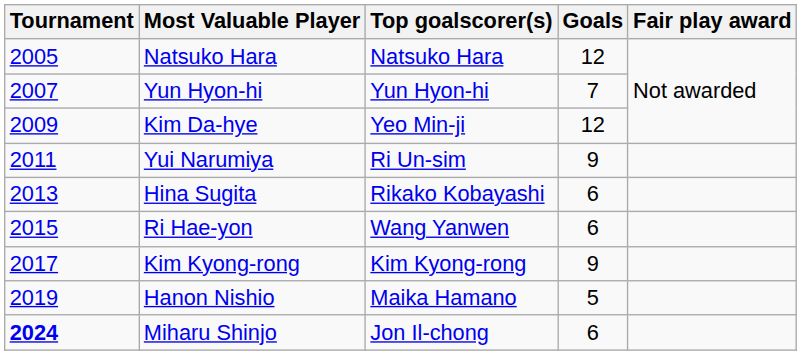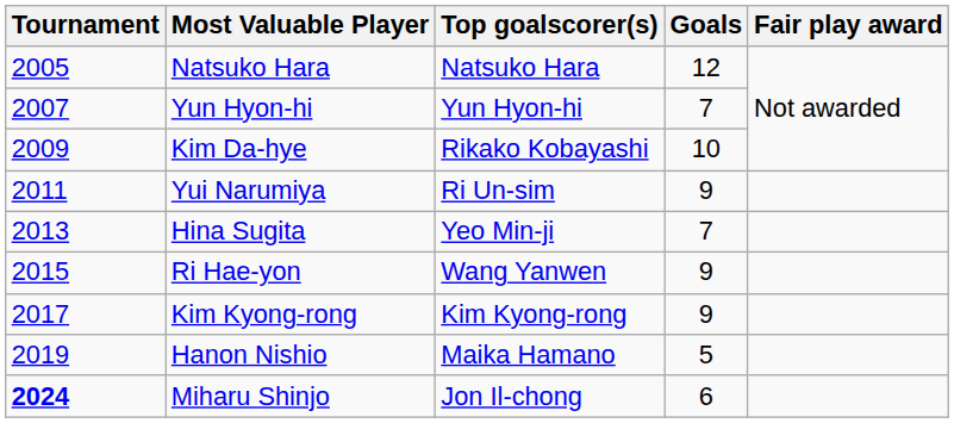Kim Da-hye | Top goalscorer(s): Yeo Min-ji -> Rikako Kobayashi
Kim Da-hye | Goals: 12 -> 10
Hina Sugita | Top goalscorer(s): Rikako Kobayashi -> Yeo Min-ji
Hina Sugita | Goals: 6 -> 7
Ri Hae-yon | Goals: 6 -> 9
